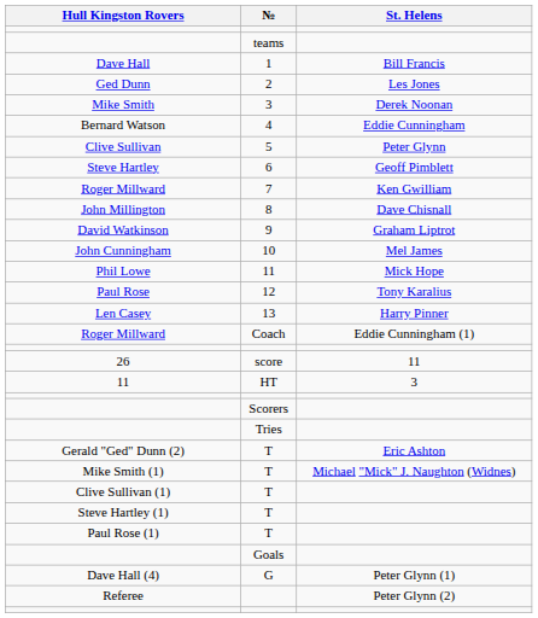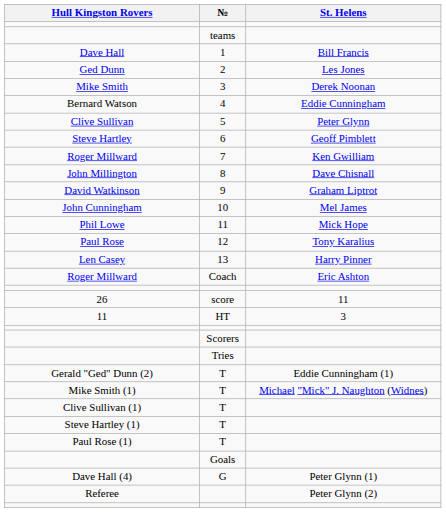Roger Millward / Coach | St. Helens: Eddie Cunningham (1) -> Eric Ashton
Gerald "Ged" Dunn (2) | St. Helens: Eric Ashton -> Eddie Cunningham (1)
